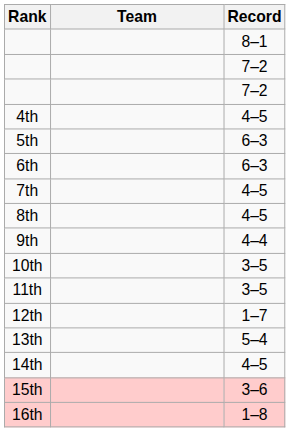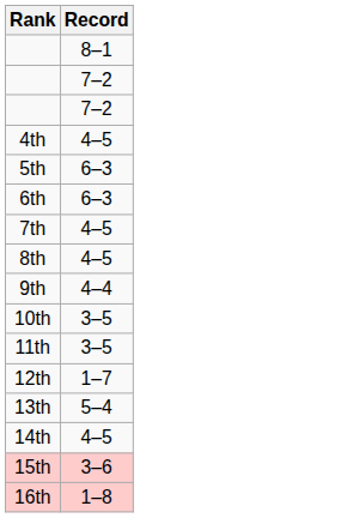- column: Team
